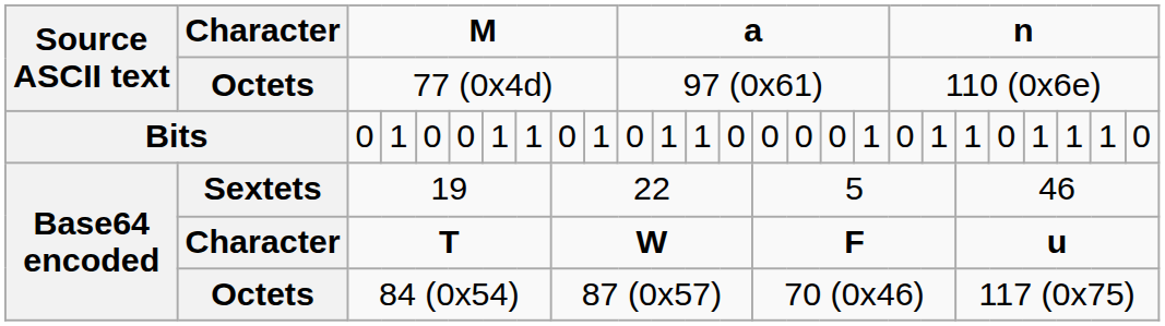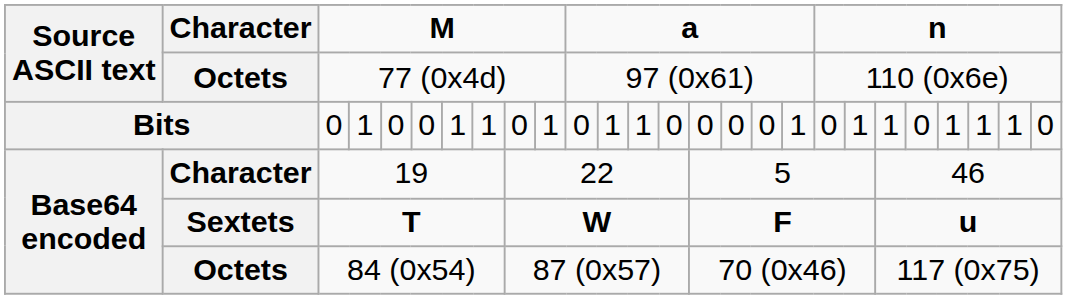19 | column 2: Sextets -> Character
T | column 2: Character -> Sextets
